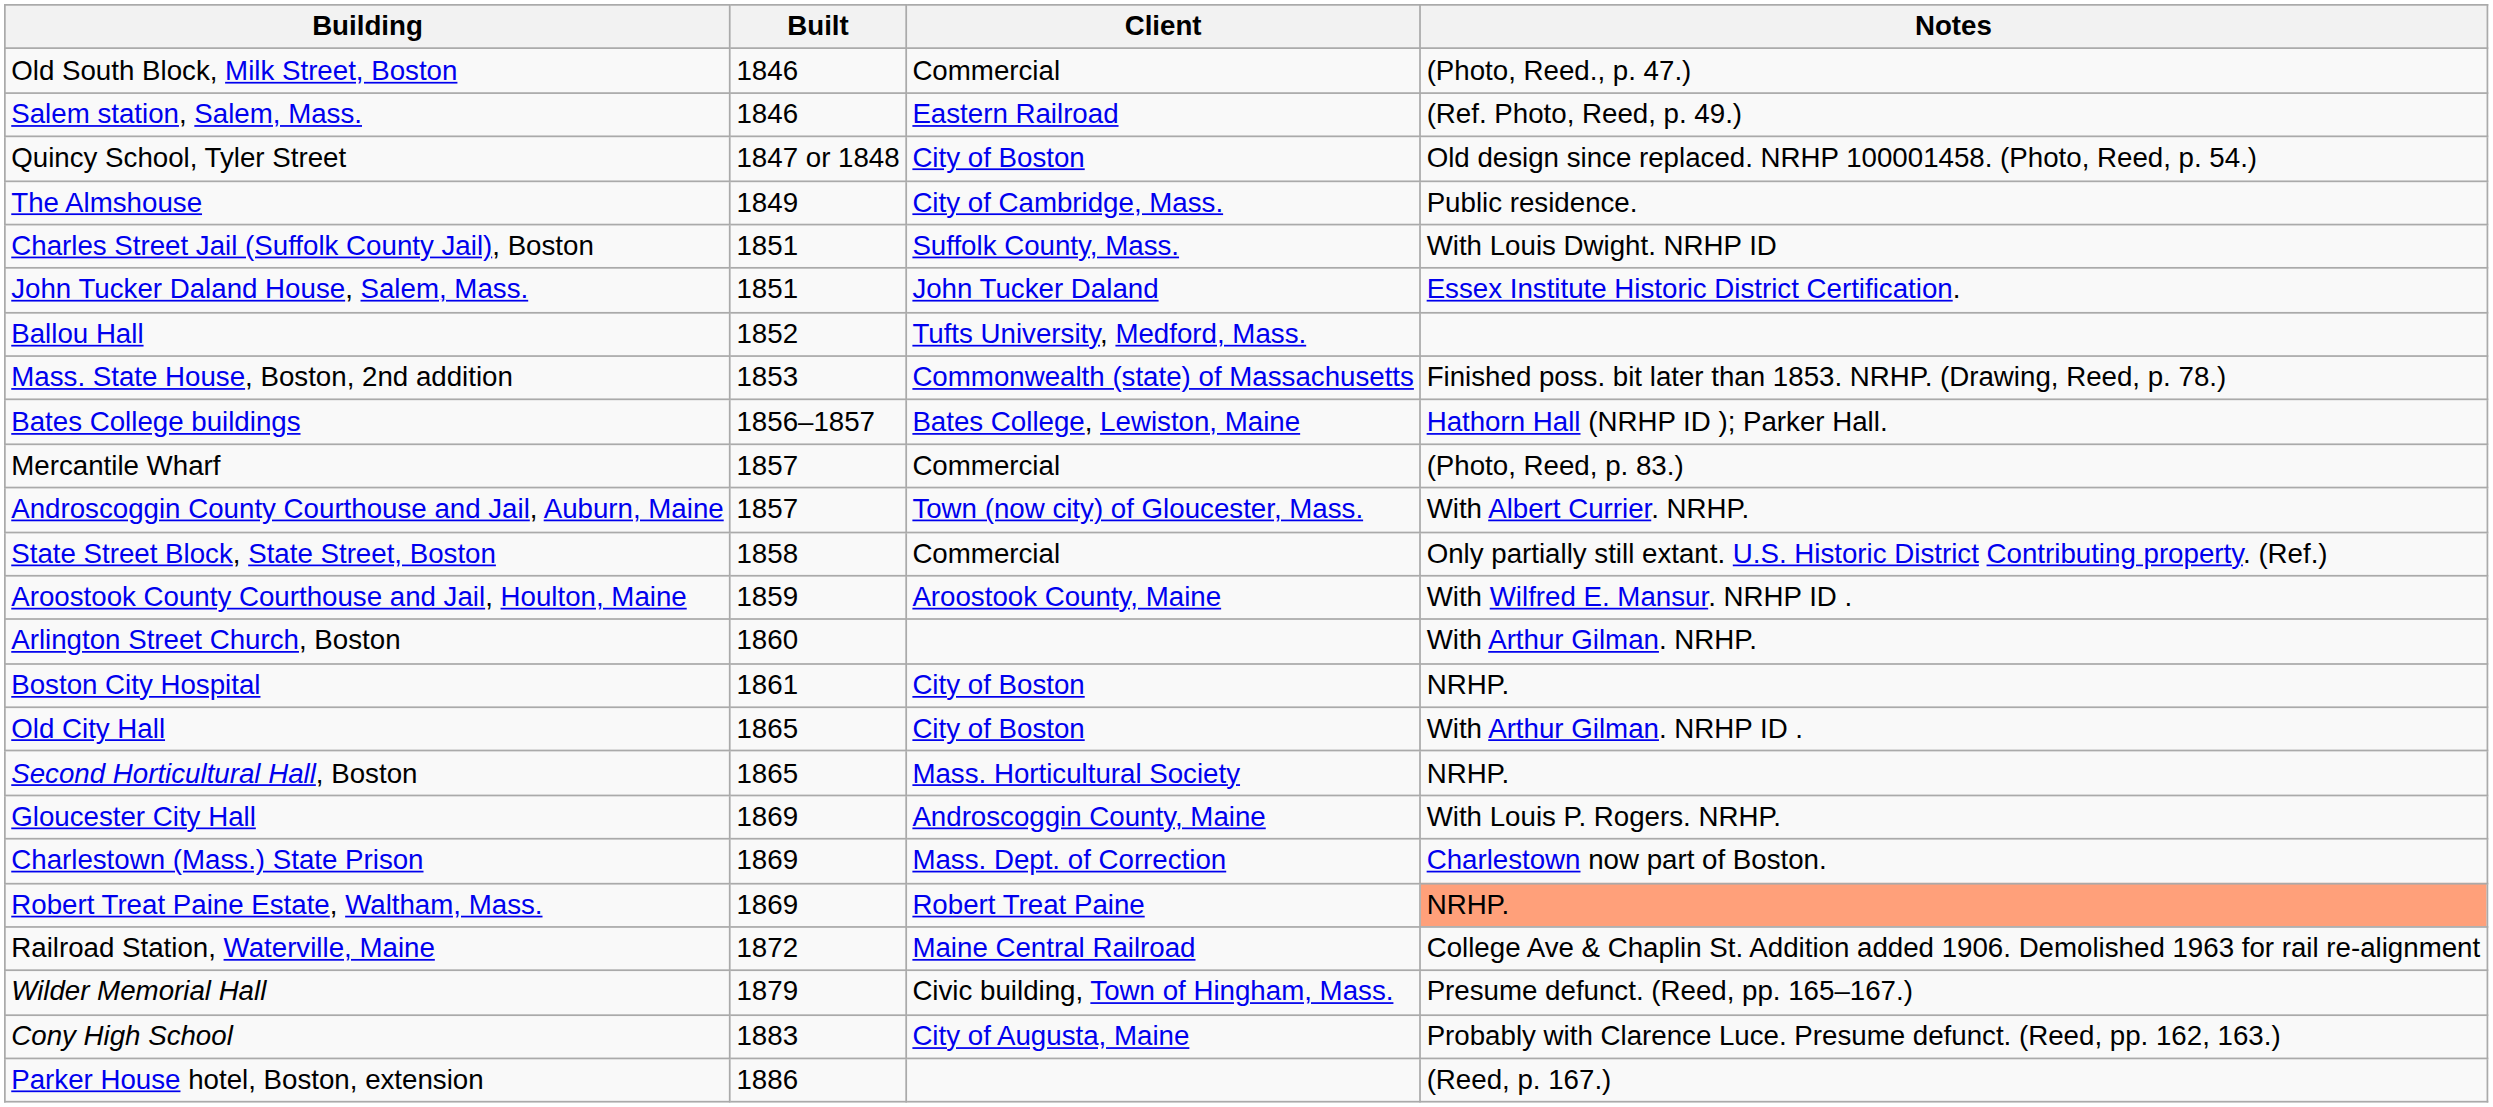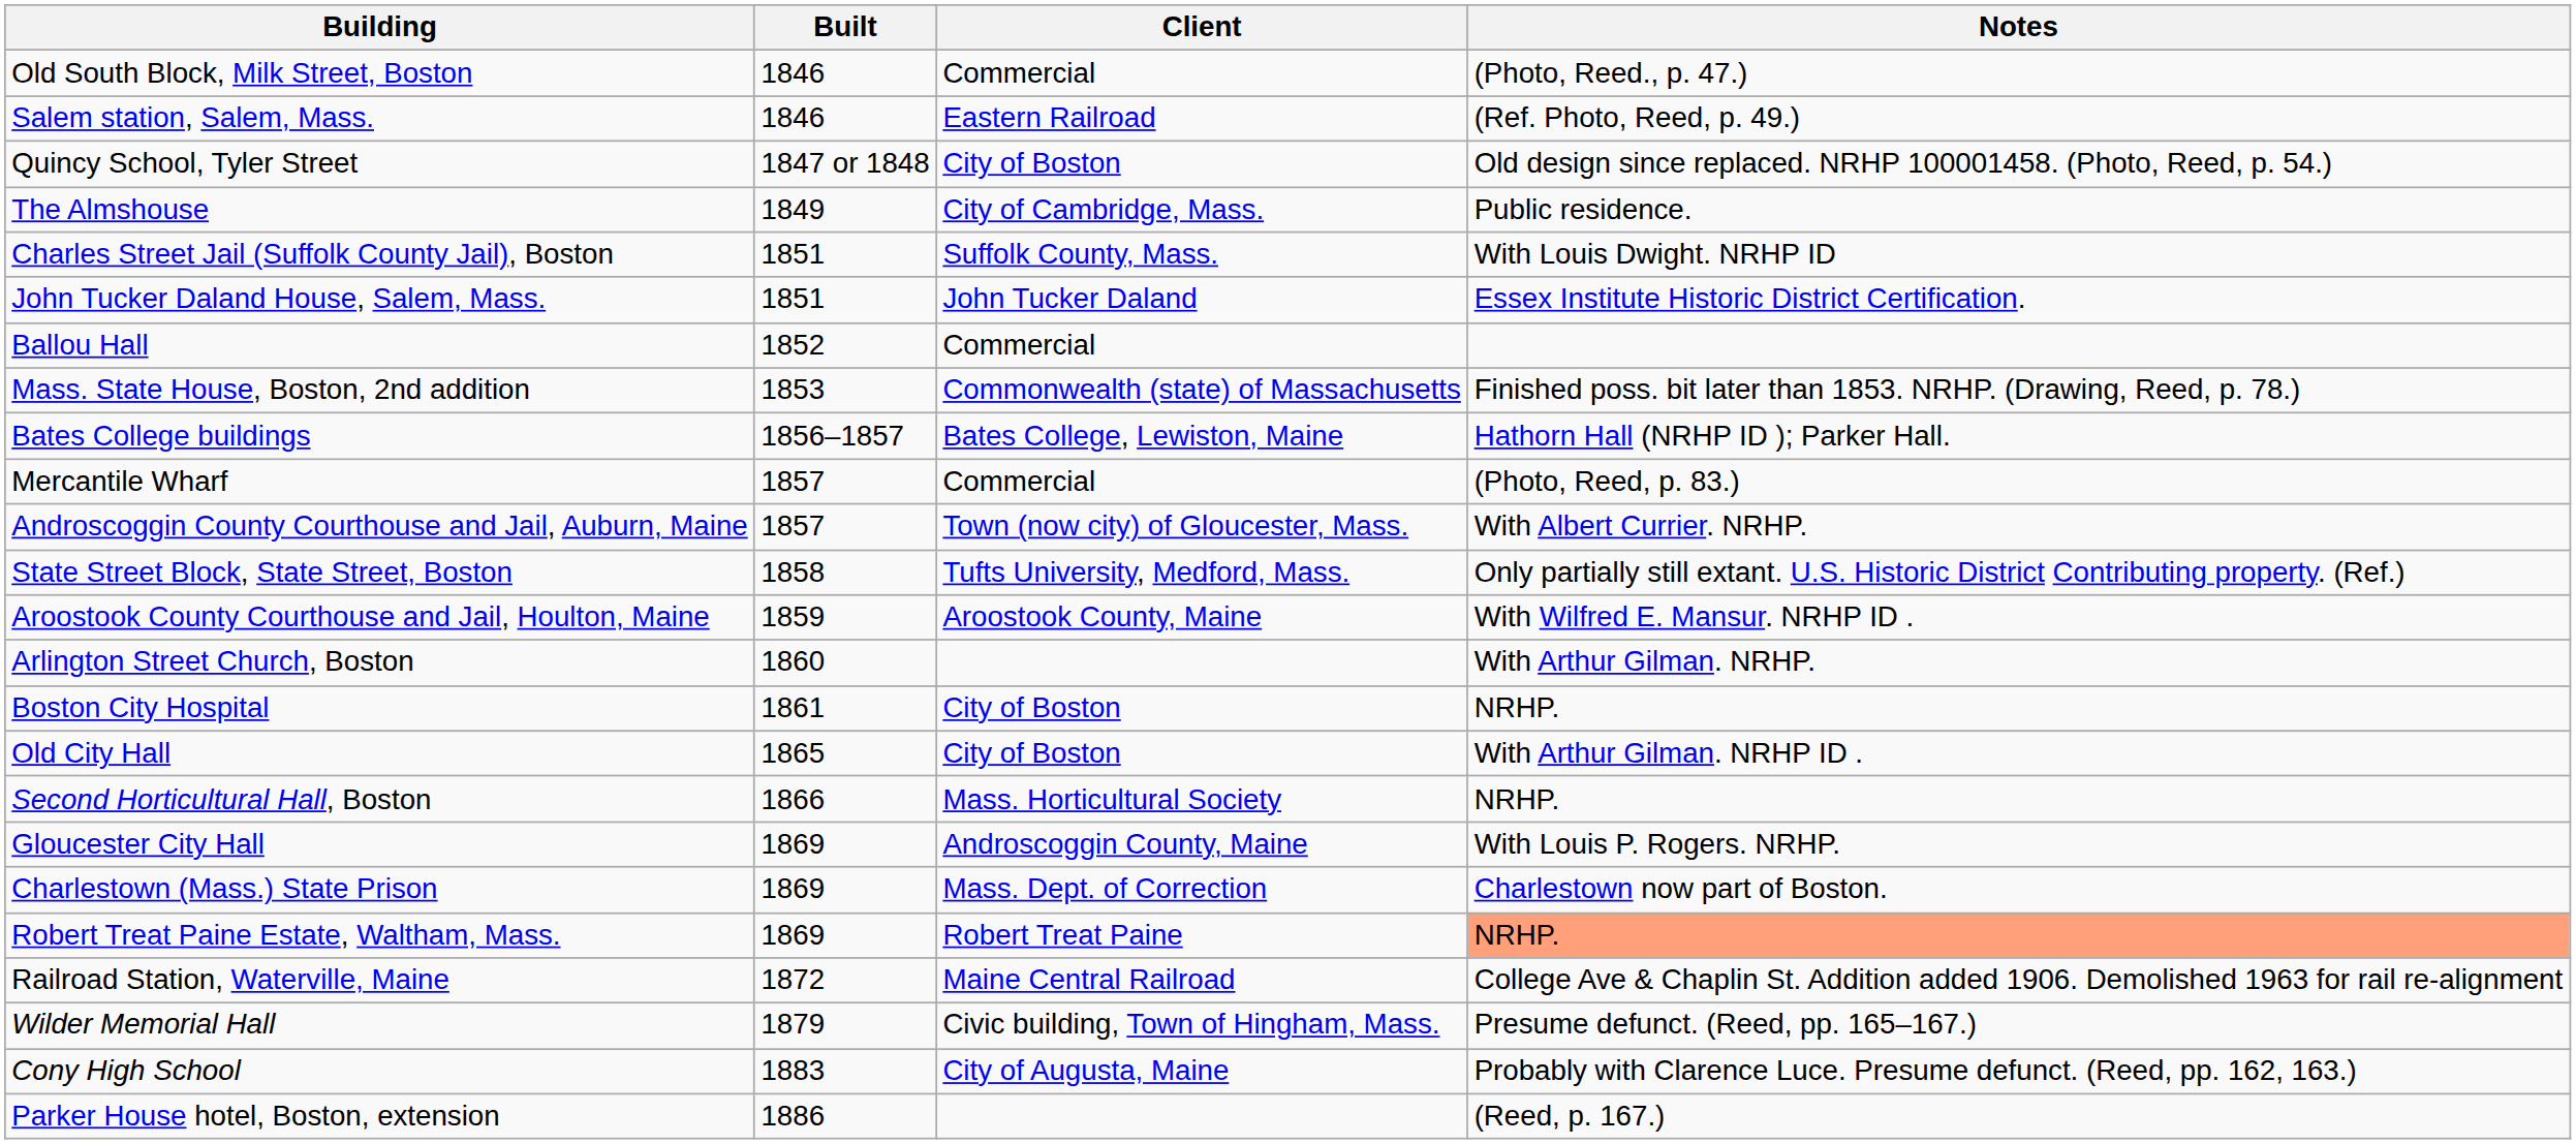Ballou Hall | Client: Tufts University, Medford, Mass. -> Commercial
State Street Block, State Street, Boston | Client: Commercial -> Tufts University, Medford, Mass.
Second Horticultural Hall, Boston | Built: 1865 -> 1866
